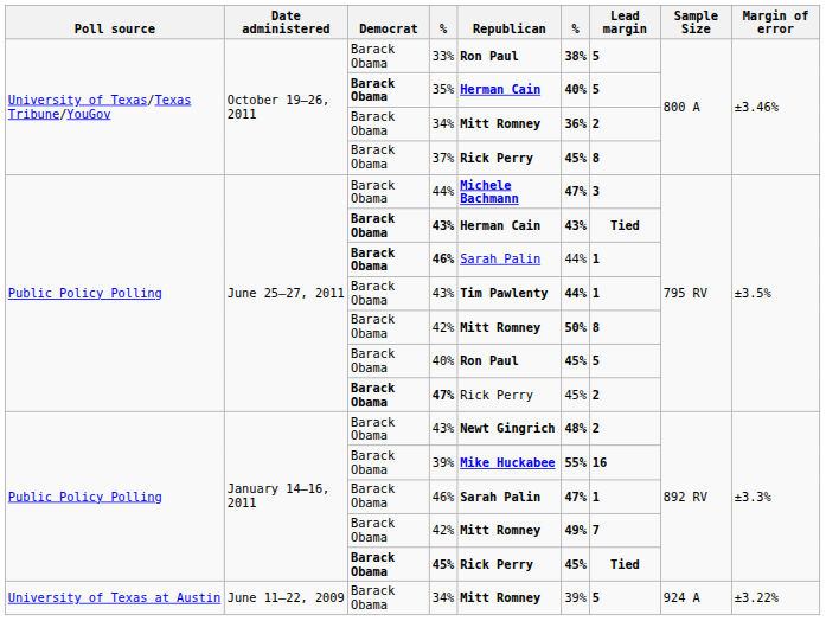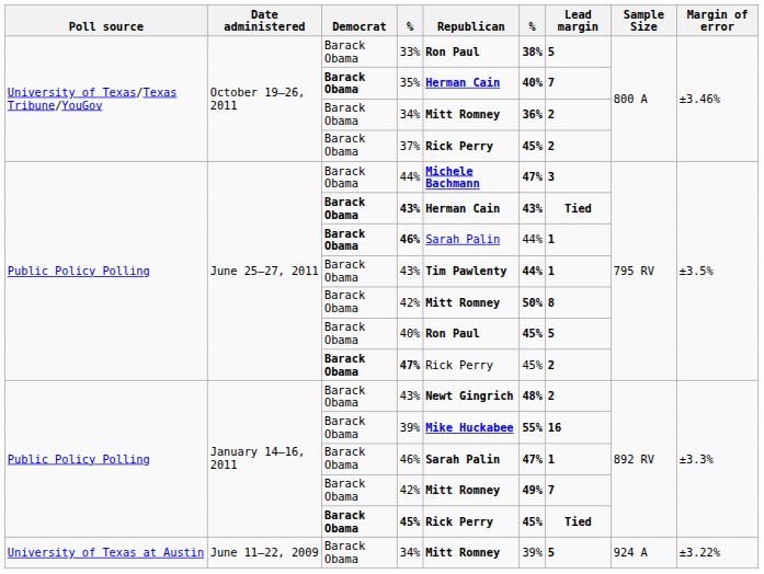35% | Lead margin: 5 -> 7
37% | Lead margin: 8 -> 2
